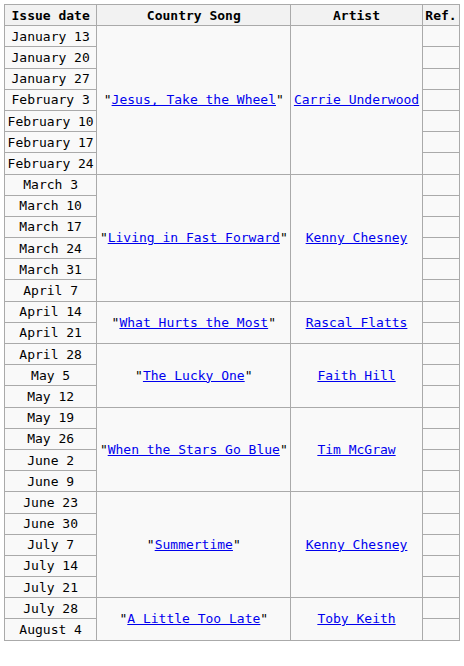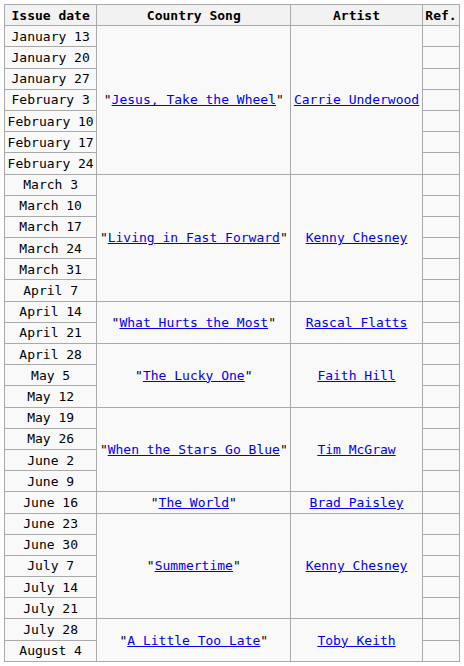+ row: June 16 | "The World" | Brad Paisley
